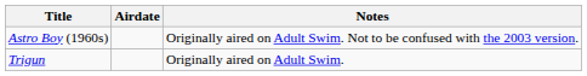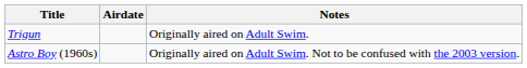rows swapped: Astro Boy (1960s) <-> Trigun
